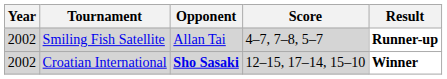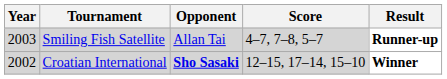Smiling Fish Satellite | Year: 2002 -> 2003
